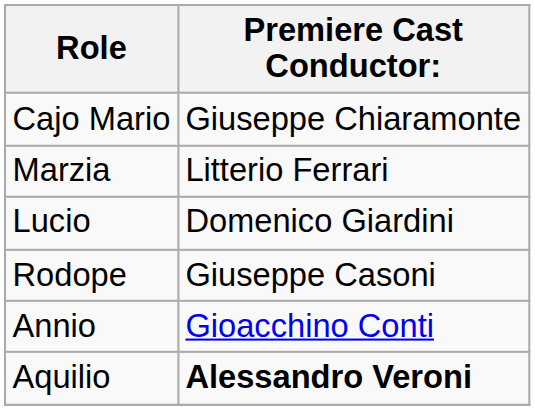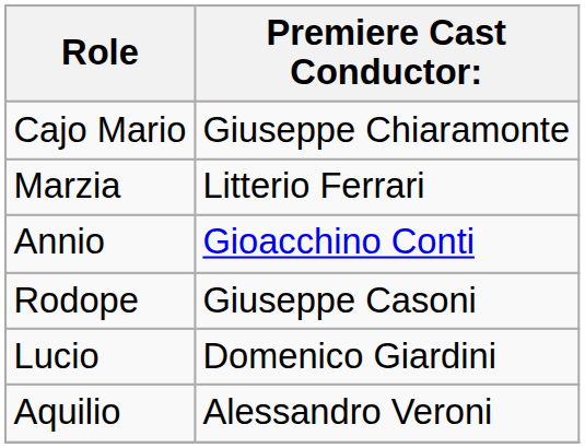rows swapped: Annio <-> Lucio
Aquilio | Premiere Cast Conductor:: bold -> normal
